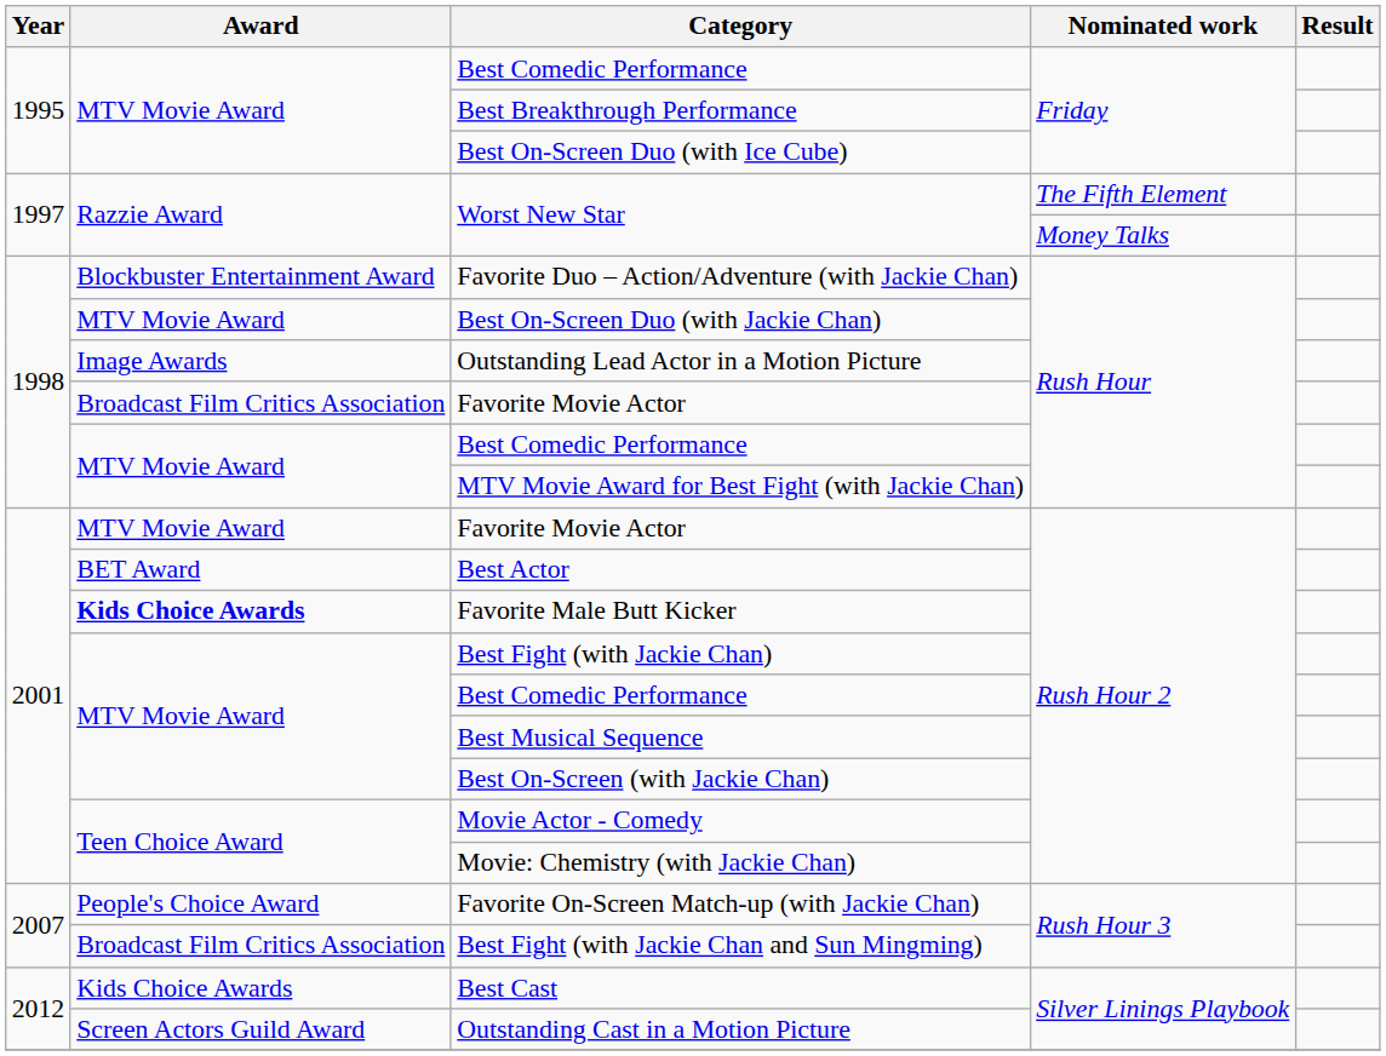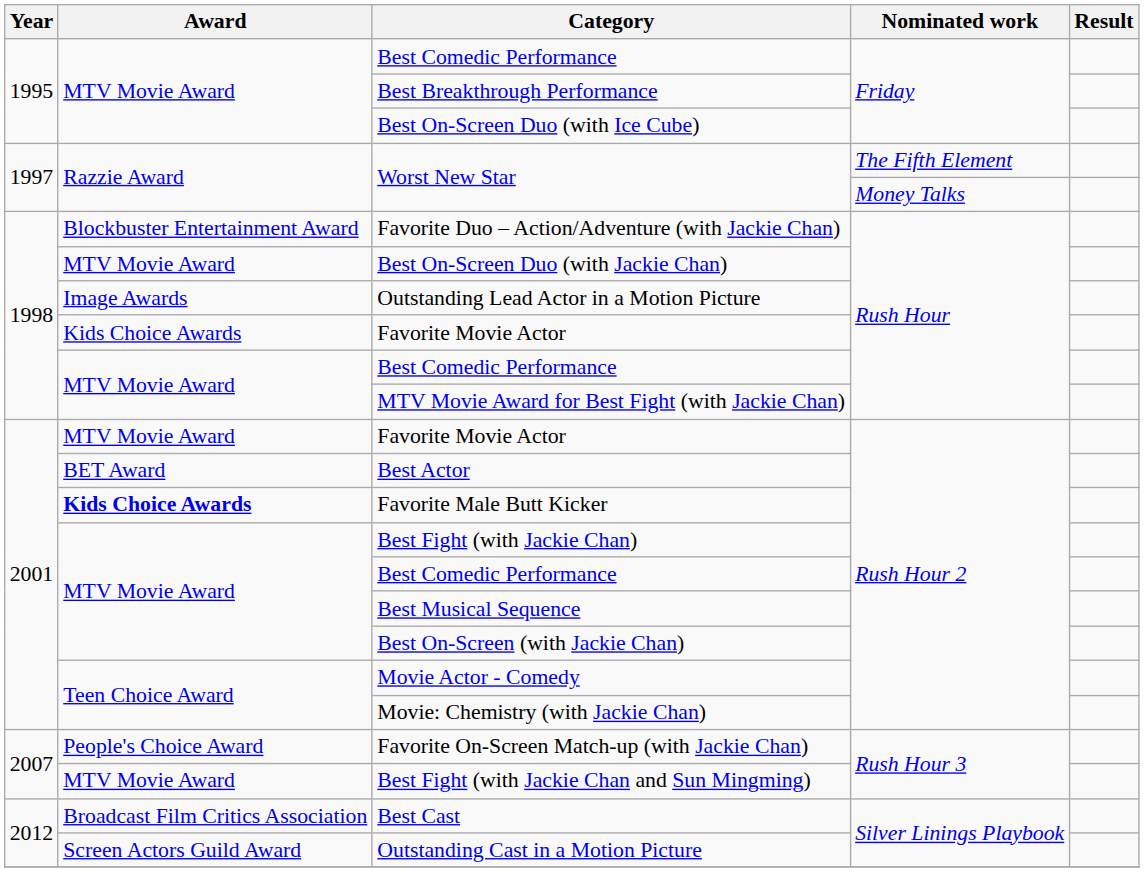Favorite Movie Actor / Rush Hour | Award: Broadcast Film Critics Association -> Kids Choice Awards
Best Fight (with Jackie Chan and Sun Mingming) | Award: Broadcast Film Critics Association -> MTV Movie Award
Best Cast | Award: Kids Choice Awards -> Broadcast Film Critics Association
